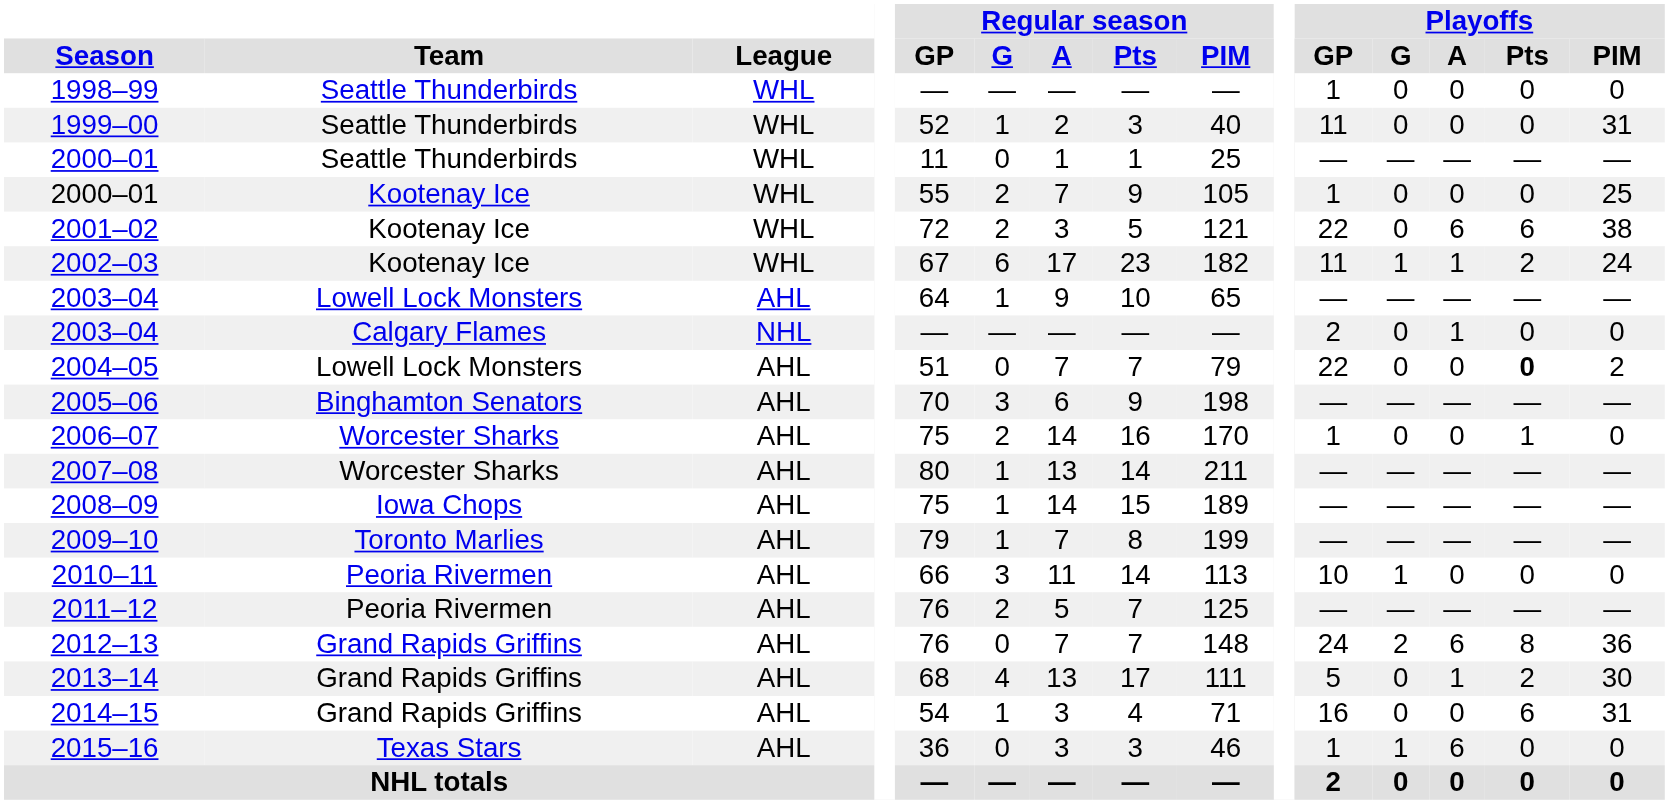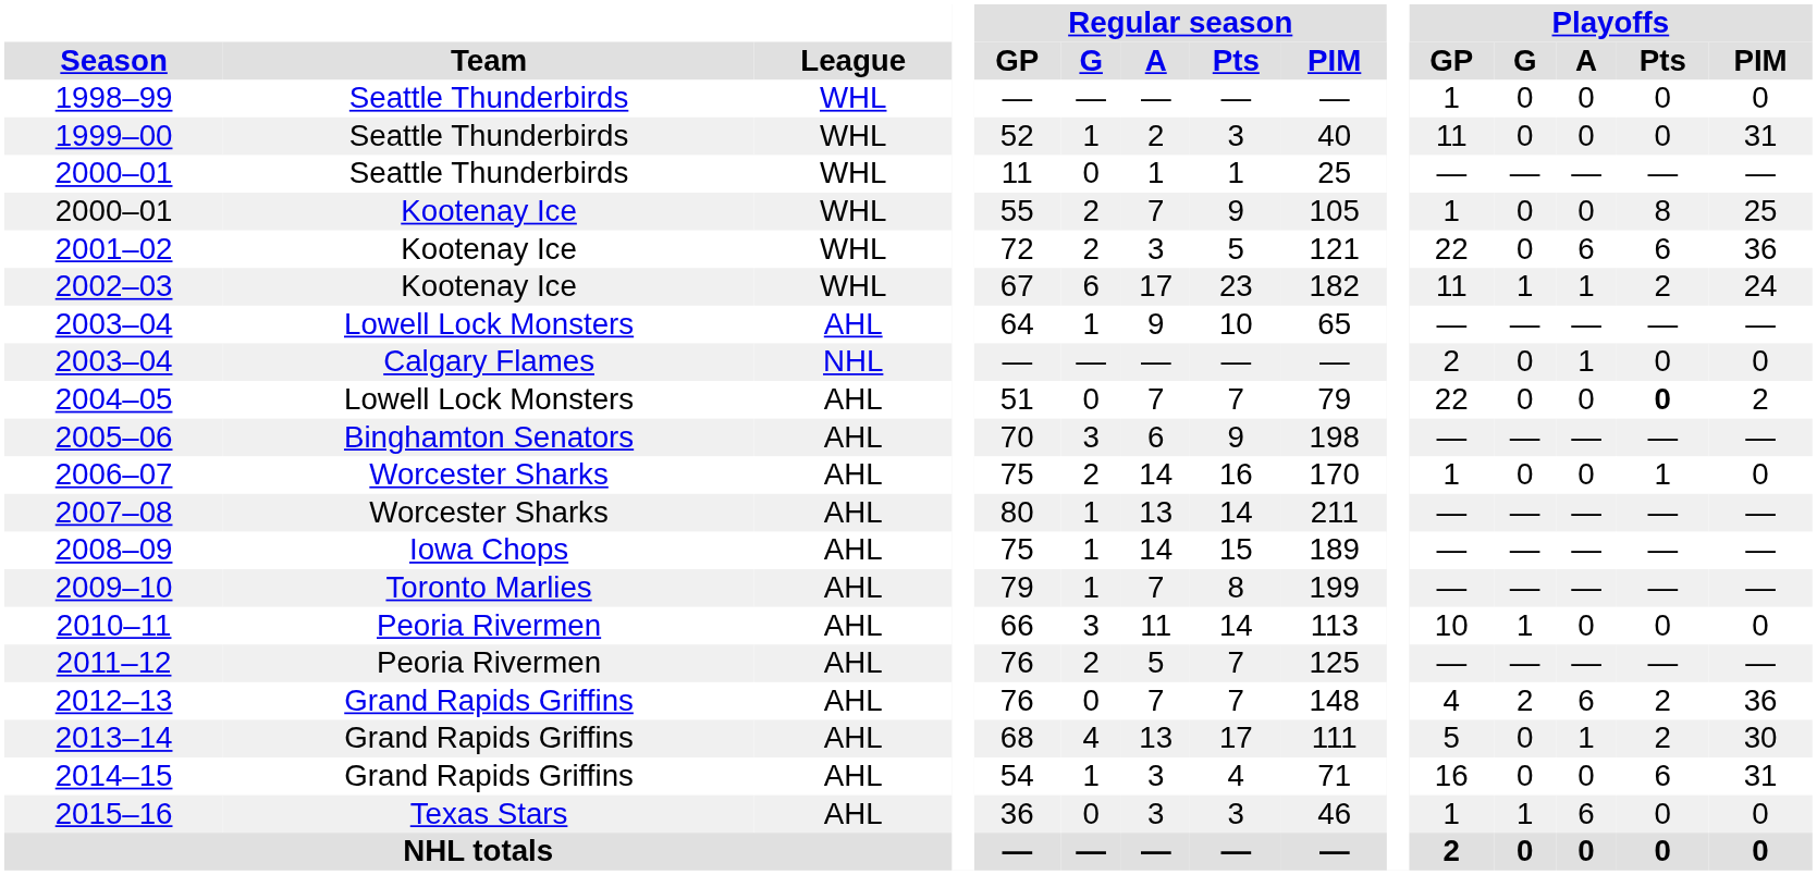2000–01 / Kootenay Ice | Playoffs / Pts: 0 -> 8
2001–02 | Playoffs / PIM: 38 -> 36
2012–13 | Playoffs / GP: 24 -> 4
2012–13 | Playoffs / Pts: 8 -> 2
